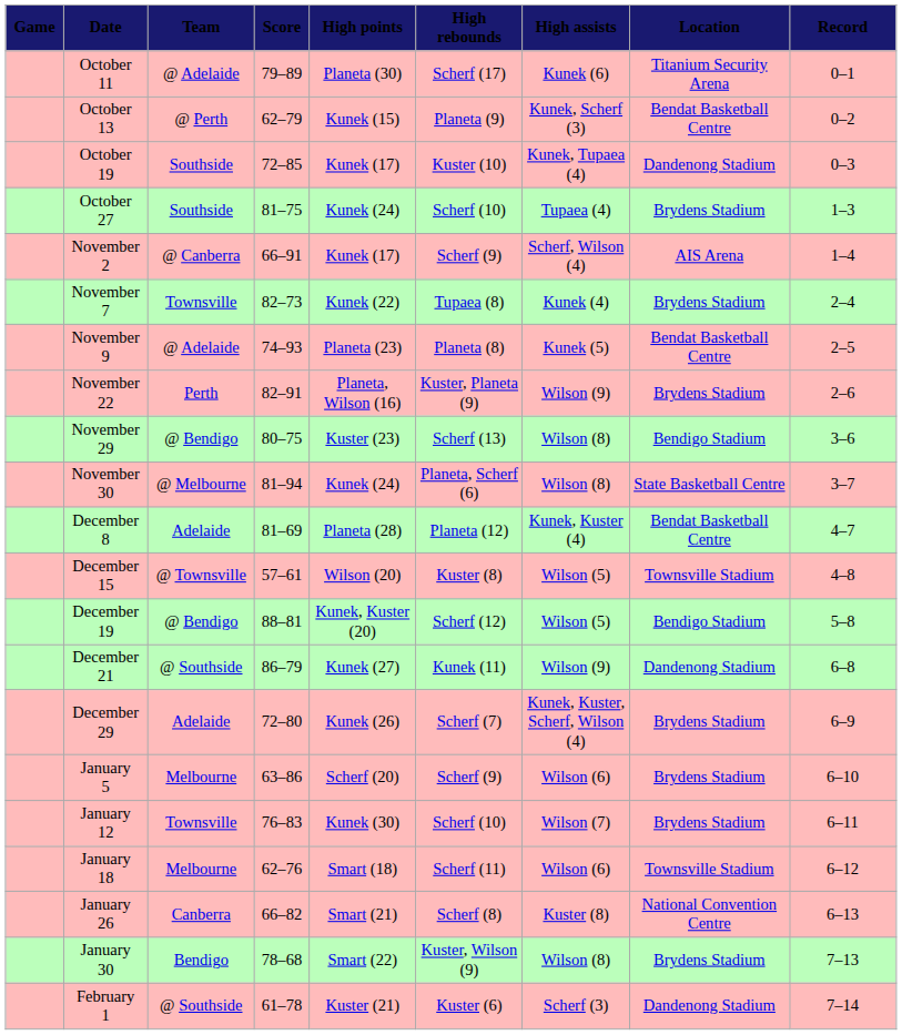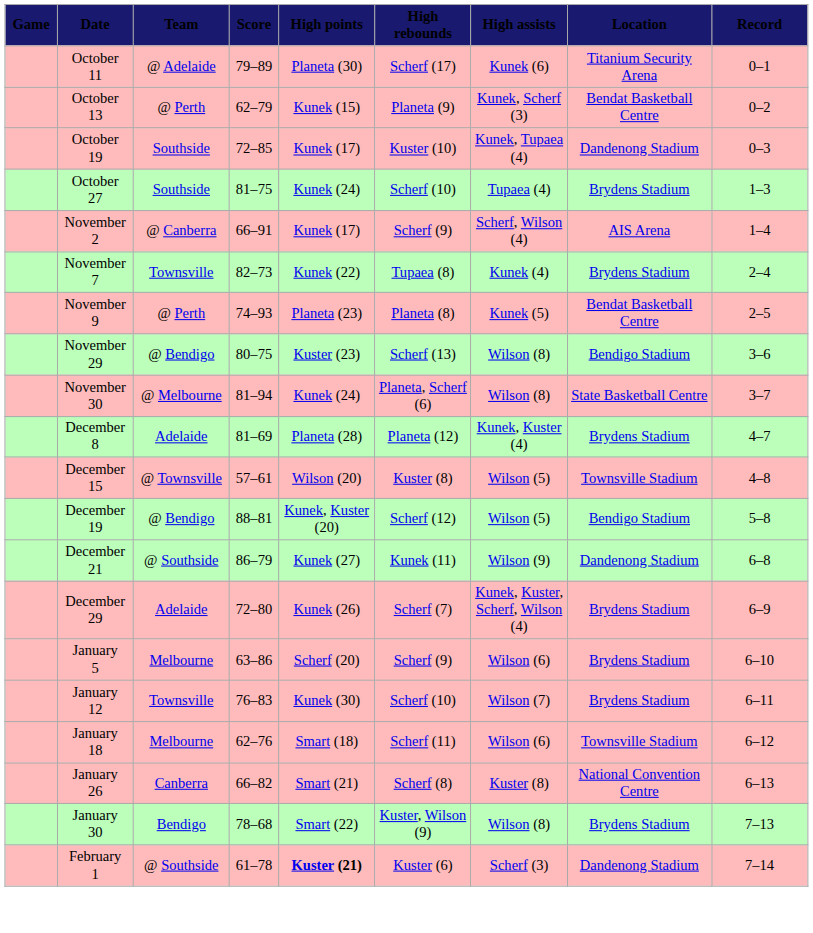November 9 | Team: @ Adelaide -> @ Perth
- row: November 22 | Perth | 82–91 | Planeta, Wilson (16) | Kuster, Planeta (9) | Wilson (9) | Brydens Stadium | 2–6
December 8 | Location: Bendat Basketball Centre -> Brydens Stadium
February 1 | High points: normal -> bold
